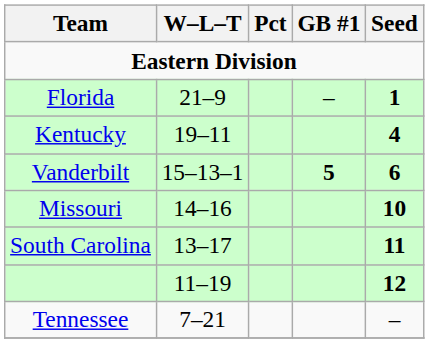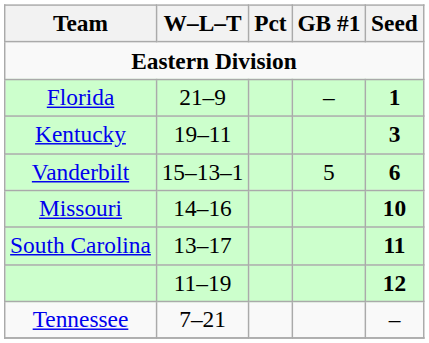Kentucky | Seed: 4 -> 3
Vanderbilt | GB #1: bold -> normal
